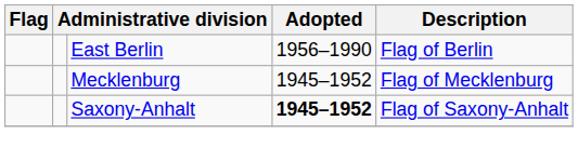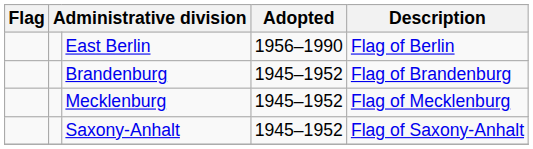+ row: Brandenburg | 1945–1952 | Flag of Brandenburg
Saxony-Anhalt | Adopted: bold -> normal
